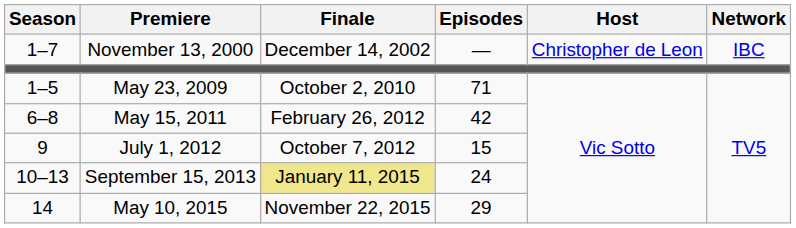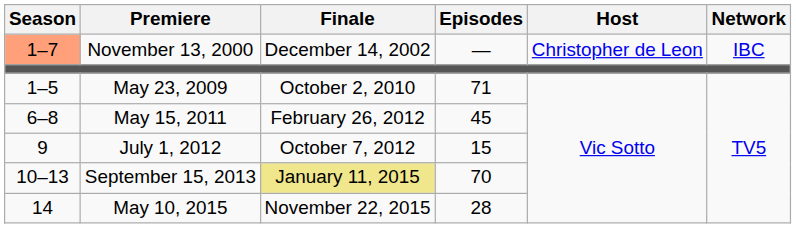November 13, 2000 | Season: no background -> lightsalmon background
May 15, 2011 | Episodes: 42 -> 45
September 15, 2013 | Episodes: 24 -> 70
May 10, 2015 | Episodes: 29 -> 28
